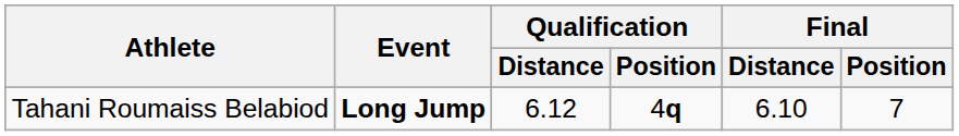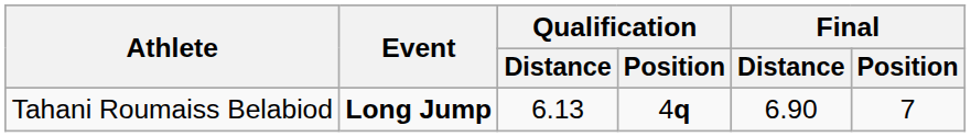Tahani Roumaiss Belabiod | Qualification / Distance: 6.12 -> 6.13
Tahani Roumaiss Belabiod | Final / Distance: 6.10 -> 6.90
